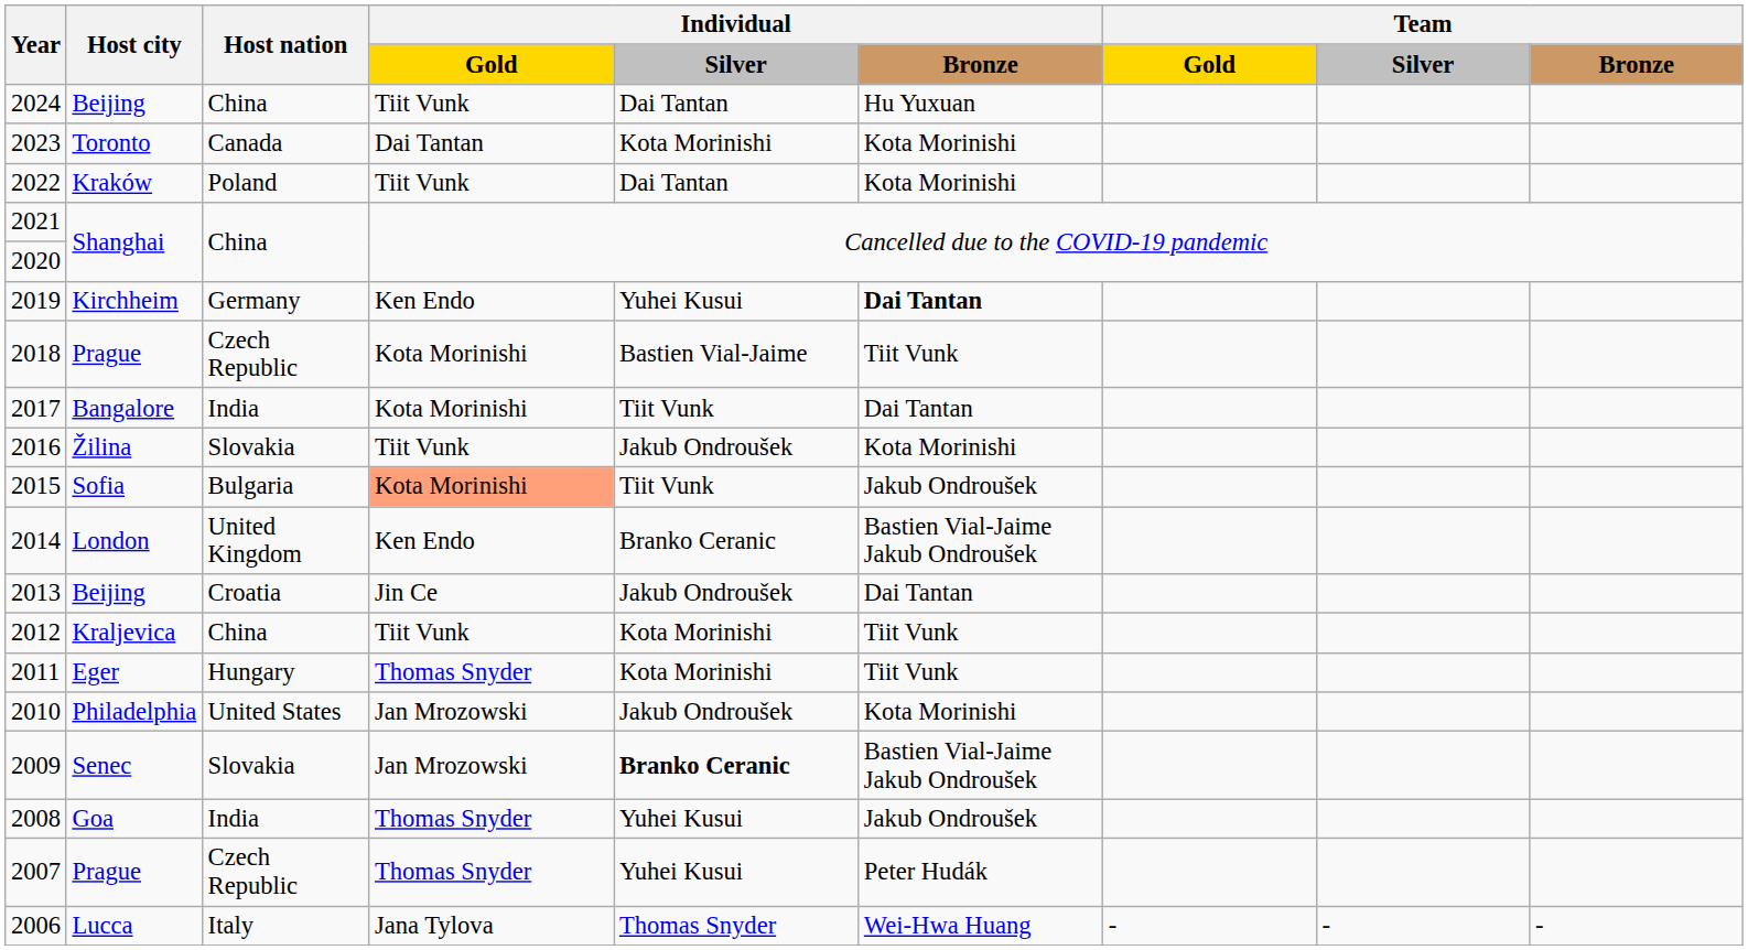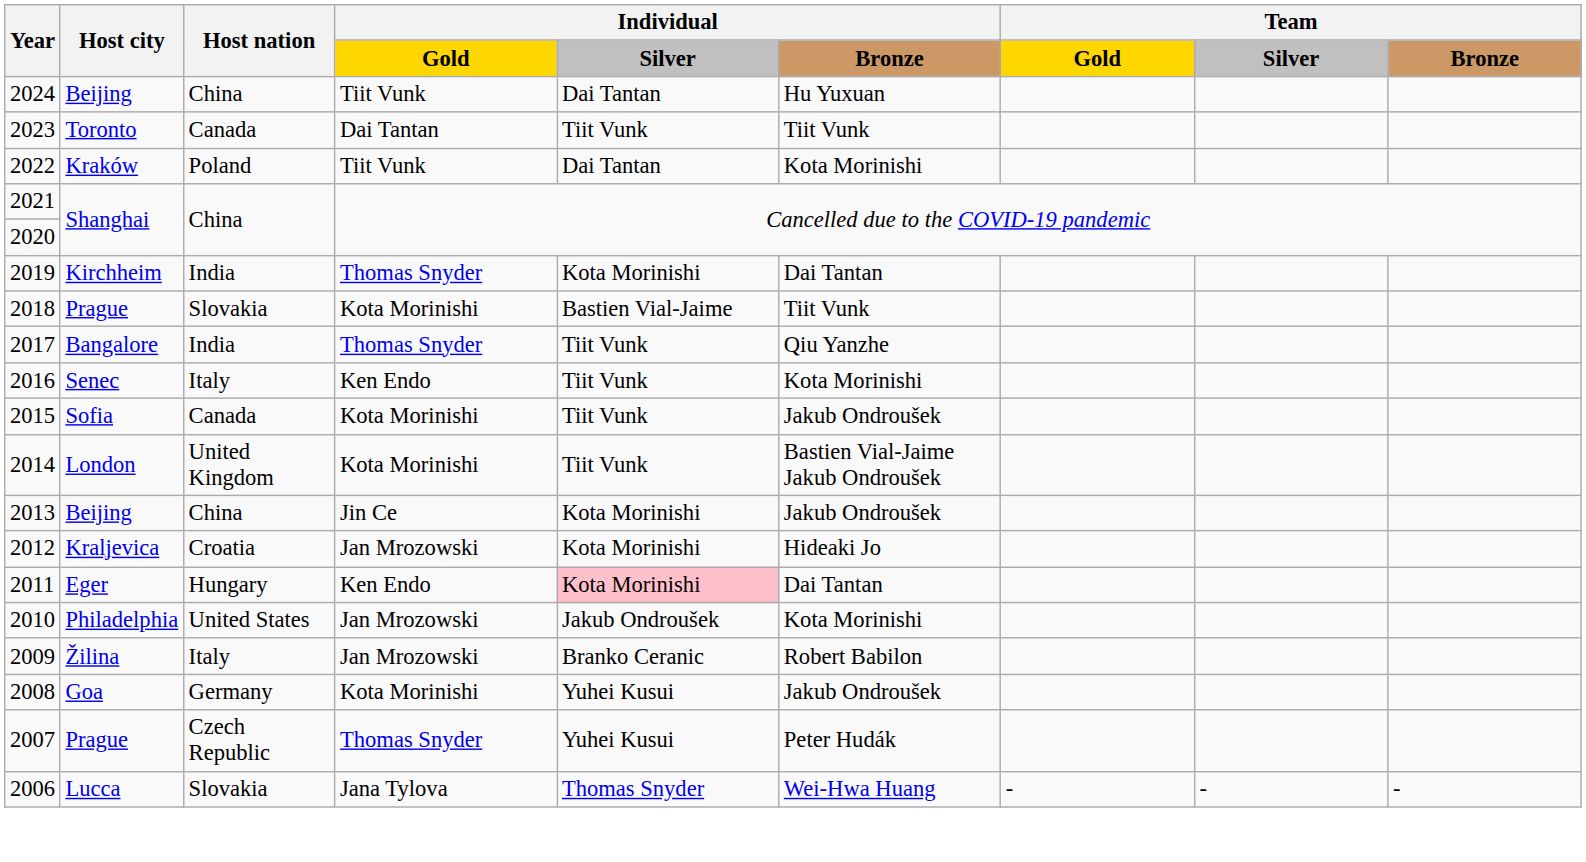2023 | Individual / Silver: Kota Morinishi -> Tiit Vunk
2023 | Individual / Bronze: Kota Morinishi -> Tiit Vunk
2019 | Host nation: Germany -> India
2019 | Individual / Gold: Ken Endo -> Thomas Snyder
2019 | Individual / Silver: Yuhei Kusui -> Kota Morinishi
2019 | Individual / Bronze: bold -> normal
2018 | Host nation: Czech Republic -> Slovakia
2017 | Individual / Gold: Kota Morinishi -> Thomas Snyder
2017 | Individual / Bronze: Dai Tantan -> Qiu Yanzhe
2016 | Host city: Žilina -> Senec
2016 | Host nation: Slovakia -> Italy
2016 | Individual / Gold: Tiit Vunk -> Ken Endo
2016 | Individual / Silver: Jakub Ondroušek -> Tiit Vunk
2015 | Host nation: Bulgaria -> Canada
2015 | Individual / Gold: lightsalmon background -> no background
2014 | Individual / Gold: Ken Endo -> Kota Morinishi
2014 | Individual / Silver: Branko Ceranic -> Tiit Vunk
2013 | Host nation: Croatia -> China
2013 | Individual / Silver: Jakub Ondroušek -> Kota Morinishi
2013 | Individual / Bronze: Dai Tantan -> Jakub Ondroušek
2012 | Host nation: China -> Croatia
2012 | Individual / Gold: Tiit Vunk -> Jan Mrozowski
2012 | Individual / Bronze: Tiit Vunk -> Hideaki Jo
2011 | Individual / Gold: Thomas Snyder -> Ken Endo
2011 | Individual / Silver: no background -> pink background
2011 | Individual / Bronze: Tiit Vunk -> Dai Tantan
2009 | Host city: Senec -> Žilina
2009 | Host nation: Slovakia -> Italy
2009 | Individual / Silver: bold -> normal
2009 | Individual / Bronze: Bastien Vial-Jaime Jakub Ondroušek -> Robert Babilon
2008 | Host nation: India -> Germany
2008 | Individual / Gold: Thomas Snyder -> Kota Morinishi
2006 | Host nation: Italy -> Slovakia
